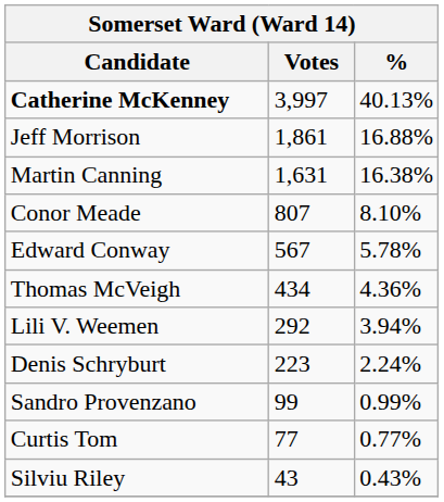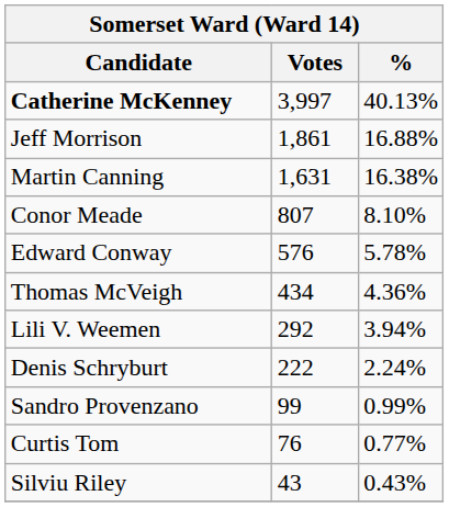Edward Conway | Votes: 567 -> 576
Denis Schryburt | Votes: 223 -> 222
Curtis Tom | Votes: 77 -> 76
